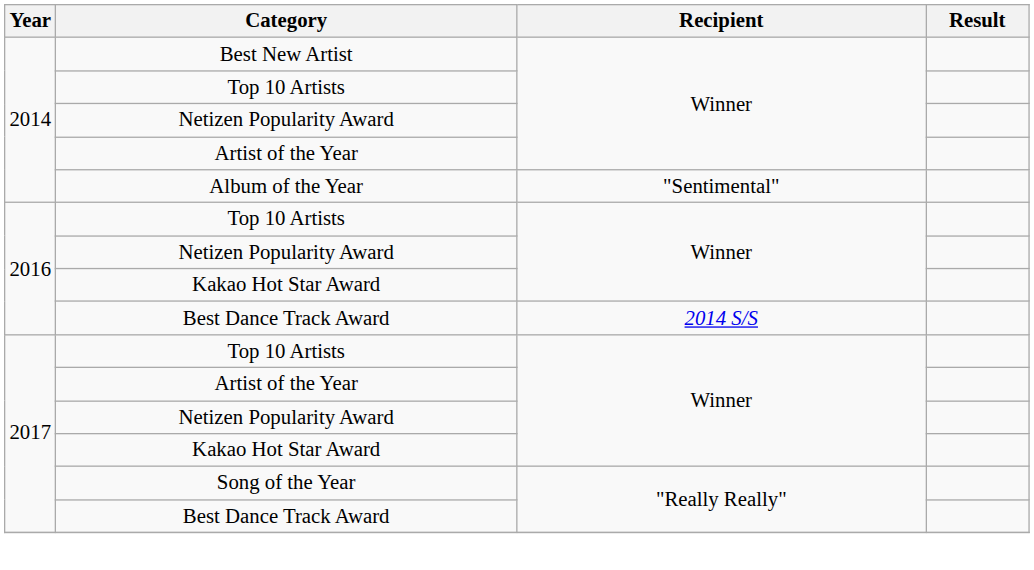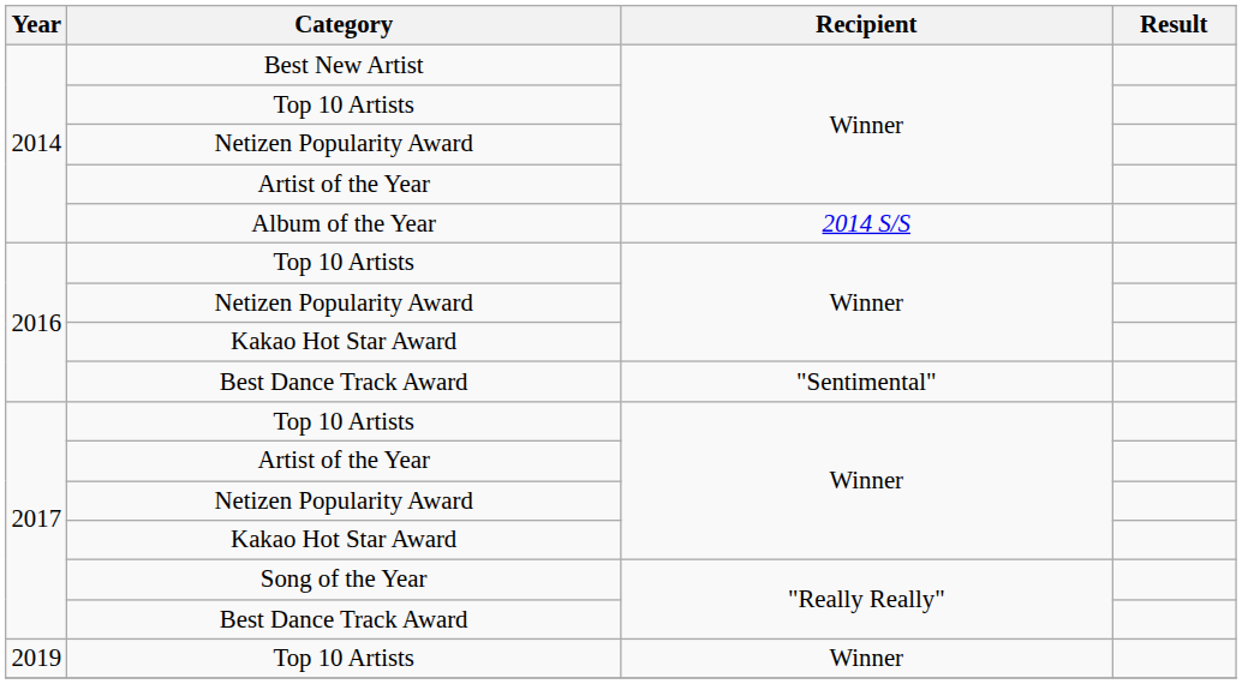Album of the Year | Recipient: "Sentimental" -> 2014 S/S
2016 / Best Dance Track Award | Recipient: 2014 S/S -> "Sentimental"
+ row: 2019 | Top 10 Artists | Winner
